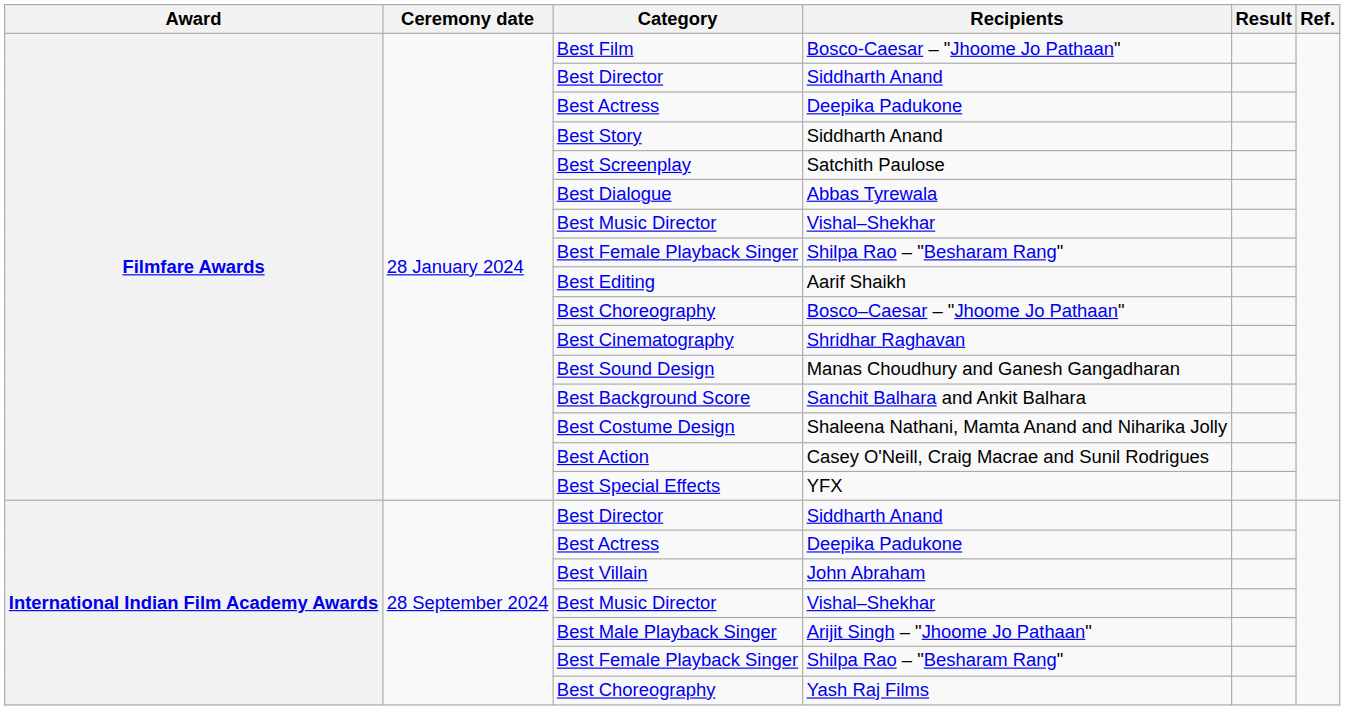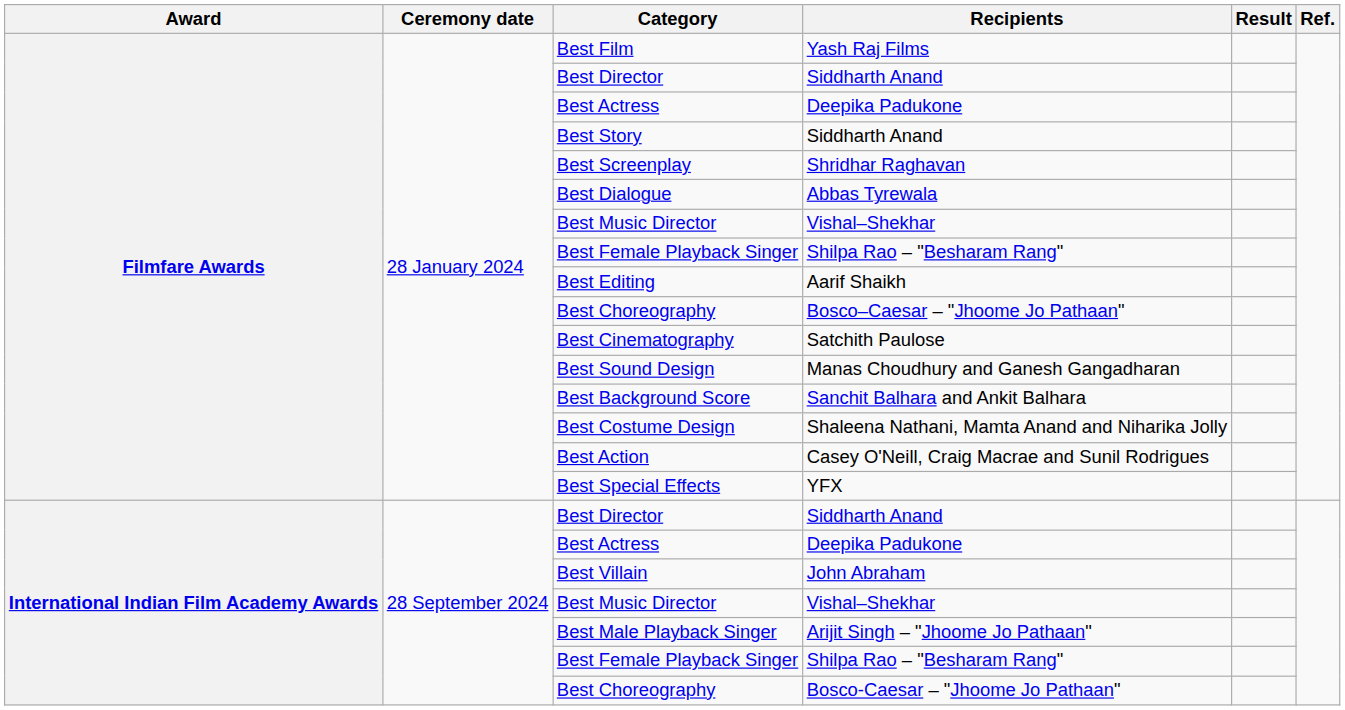Best Film | Recipients: Bosco-Caesar – "Jhoome Jo Pathaan" -> Yash Raj Films
Best Screenplay | Recipients: Satchith Paulose -> Shridhar Raghavan
Best Cinematography | Recipients: Shridhar Raghavan -> Satchith Paulose
International Indian Film Academy Awards / Best Choreography | Recipients: Yash Raj Films -> Bosco-Caesar – "Jhoome Jo Pathaan"
